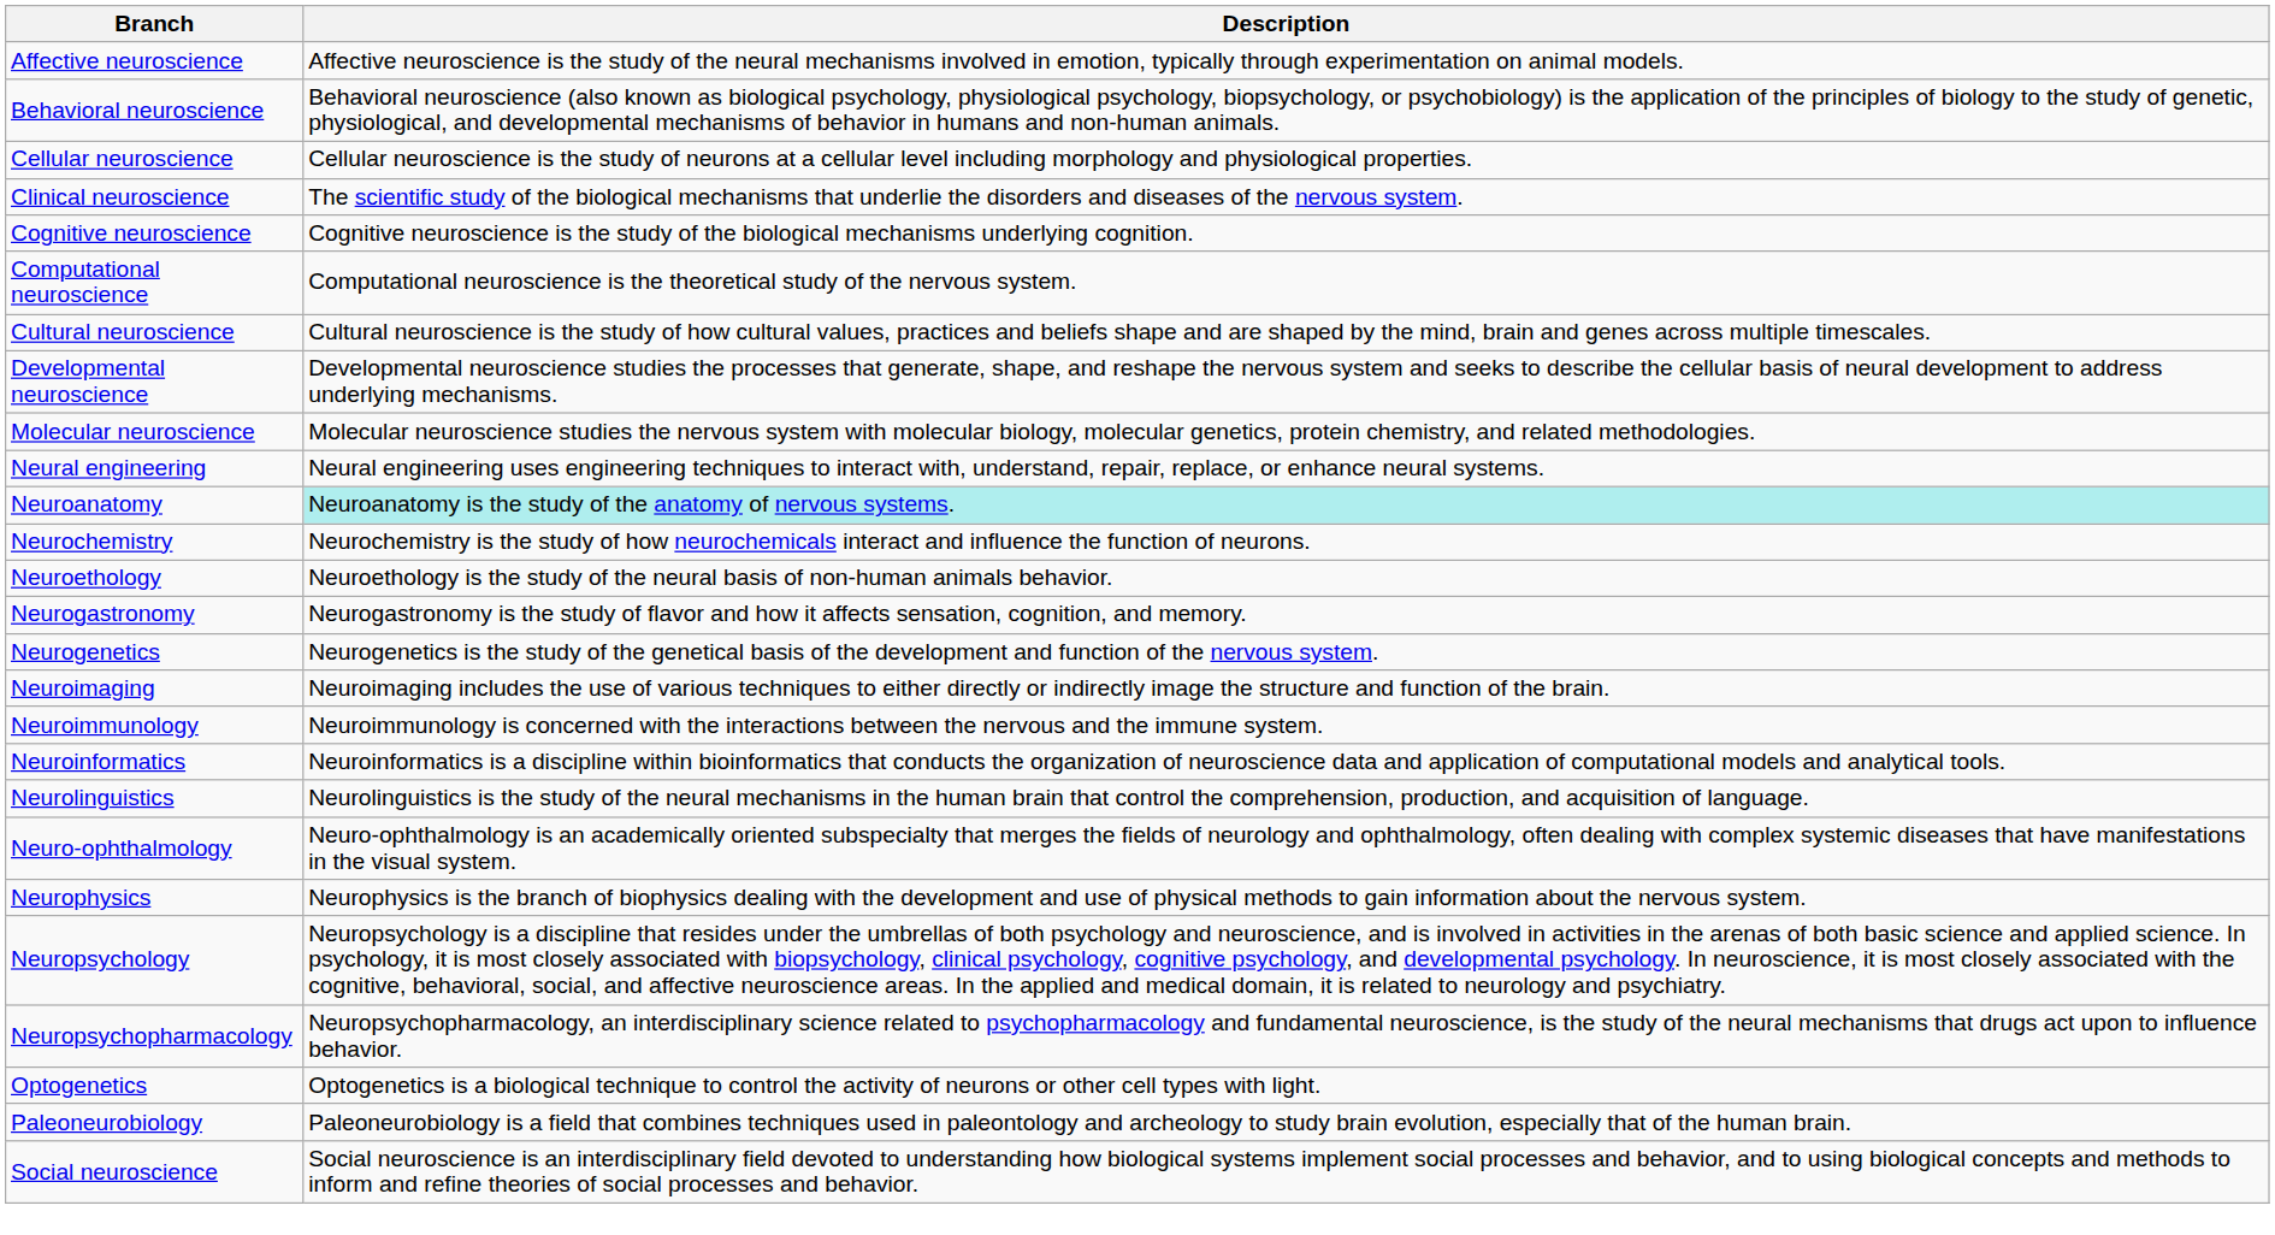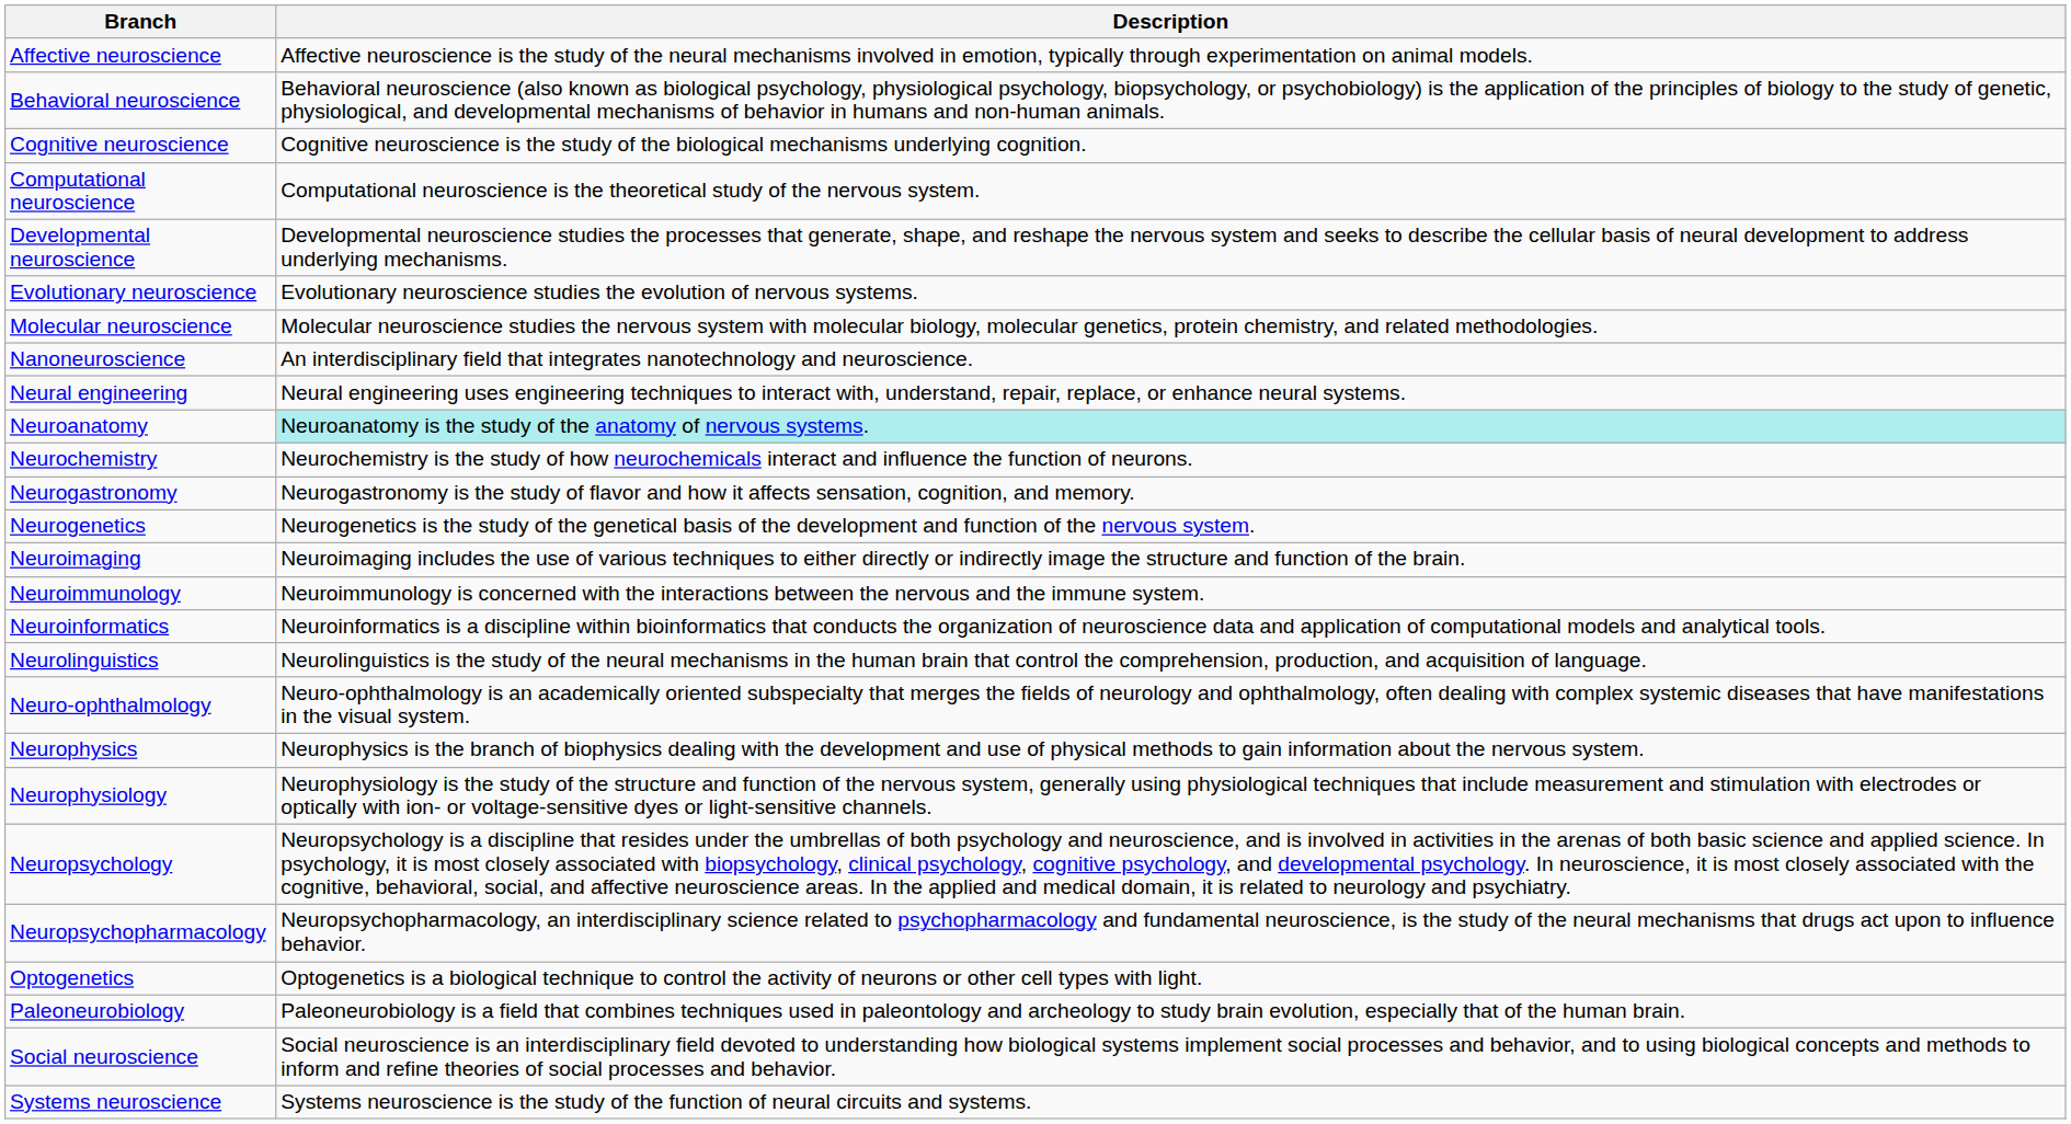- row: Cellular neuroscience | Cellular neuroscience is the study of neurons at a cellular level including morphology and physiological properties.
- row: Clinical neuroscience | The scientific study of the biological mechanisms that underlie the disorders and diseases of the nervous system.
- row: Cultural neuroscience | Cultural neuroscience is the study of how cultural values, practices and beliefs shape and are shaped by the mind, brain and genes across multiple timescales.
+ row: Evolutionary neuroscience | Evolutionary neuroscience studies the evolution of nervous systems.
+ row: Nanoneuroscience | An interdisciplinary field that integrates nanotechnology and neuroscience.
- row: Neuroethology | Neuroethology is the study of the neural basis of non-human animals behavior.
+ row: Neurophysiology | Neurophysiology is the study of the structure and function of the nervous system, generally using physiological techniques that include measurement and stimulation with electrodes or optically with ion- or voltage-sensitive dyes or light-sensitive channels.
+ row: Systems neuroscience | Systems neuroscience is the study of the function of neural circuits and systems.
